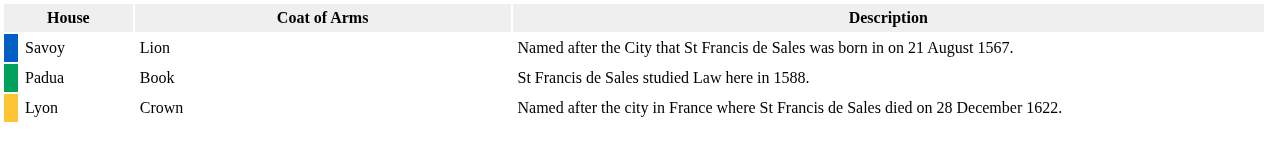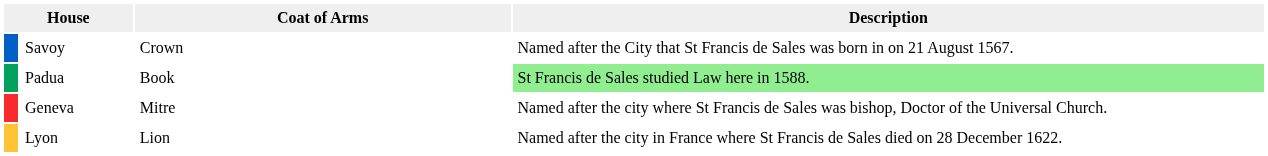Savoy | Coat of Arms: Lion -> Crown
Padua | Description: no background -> lightgreen background
+ row: Geneva | Mitre | Named after the city where St Francis de Sales was bishop, Doctor of the Universal Church.
Lyon | Coat of Arms: Crown -> Lion
